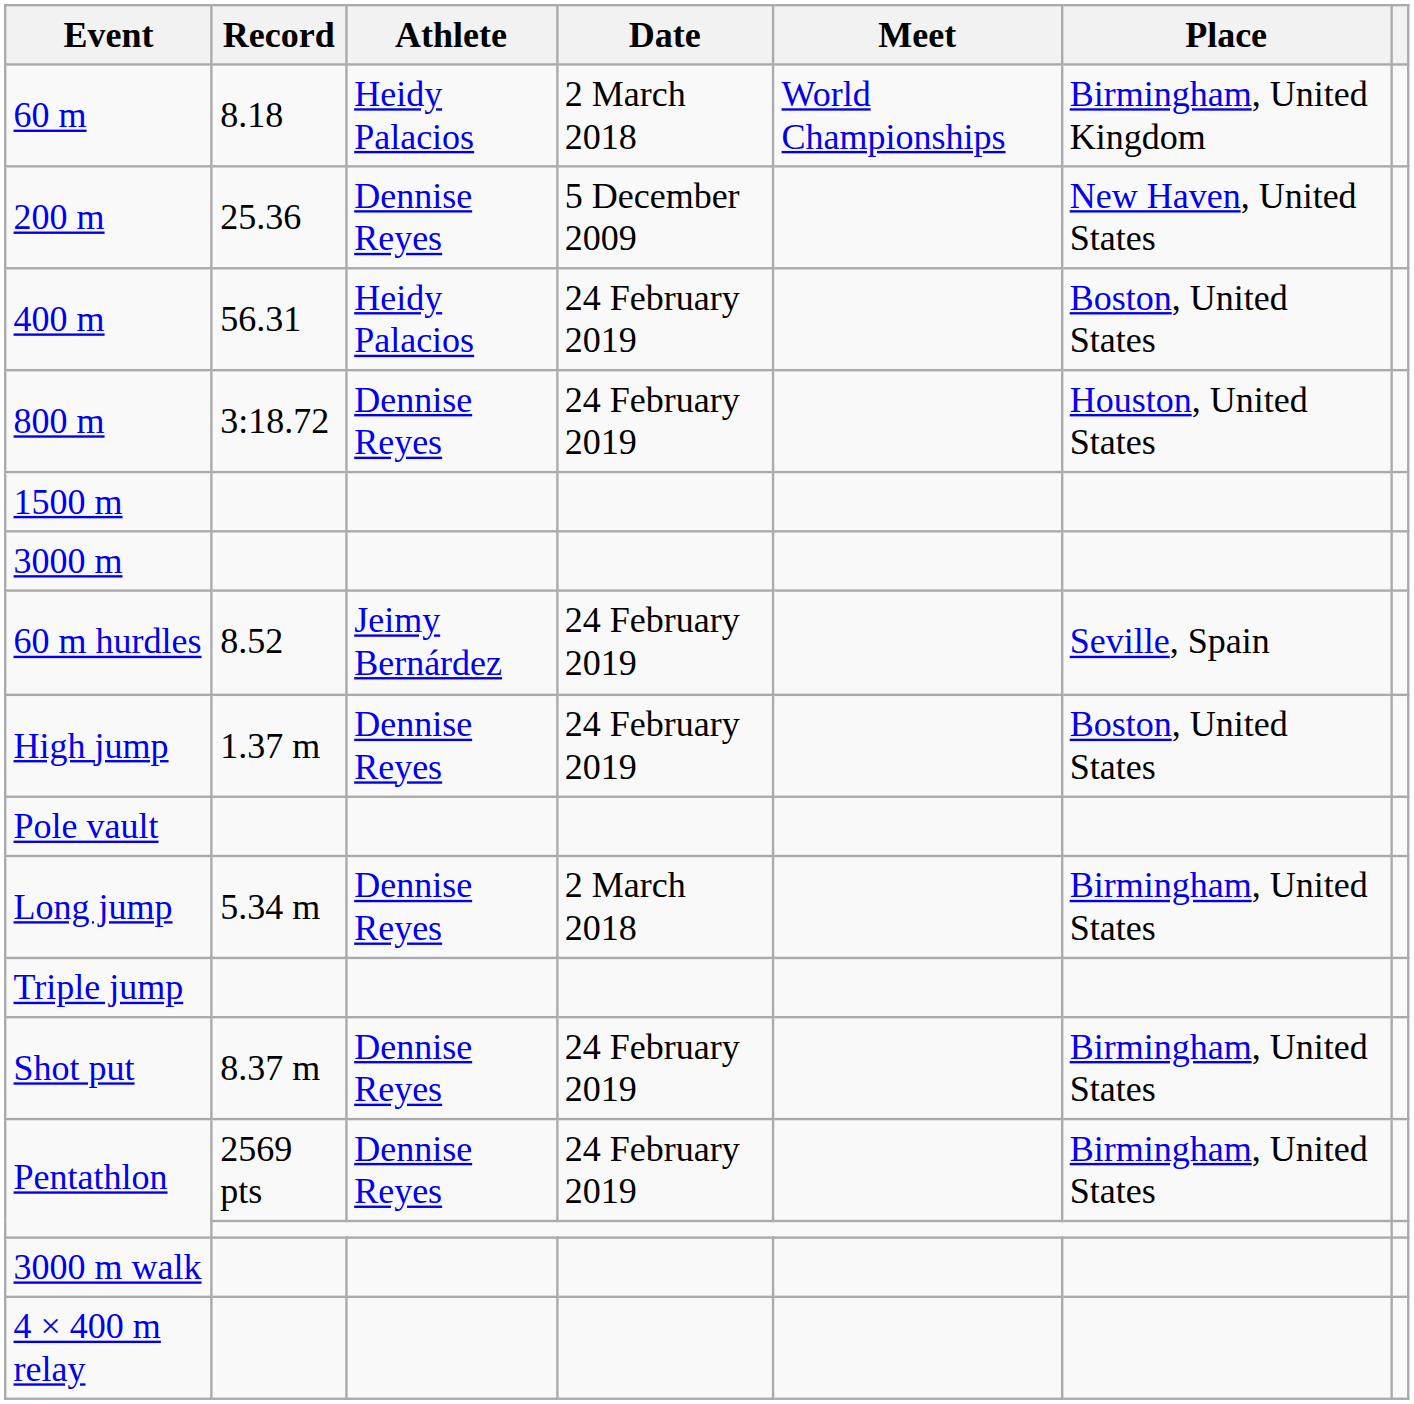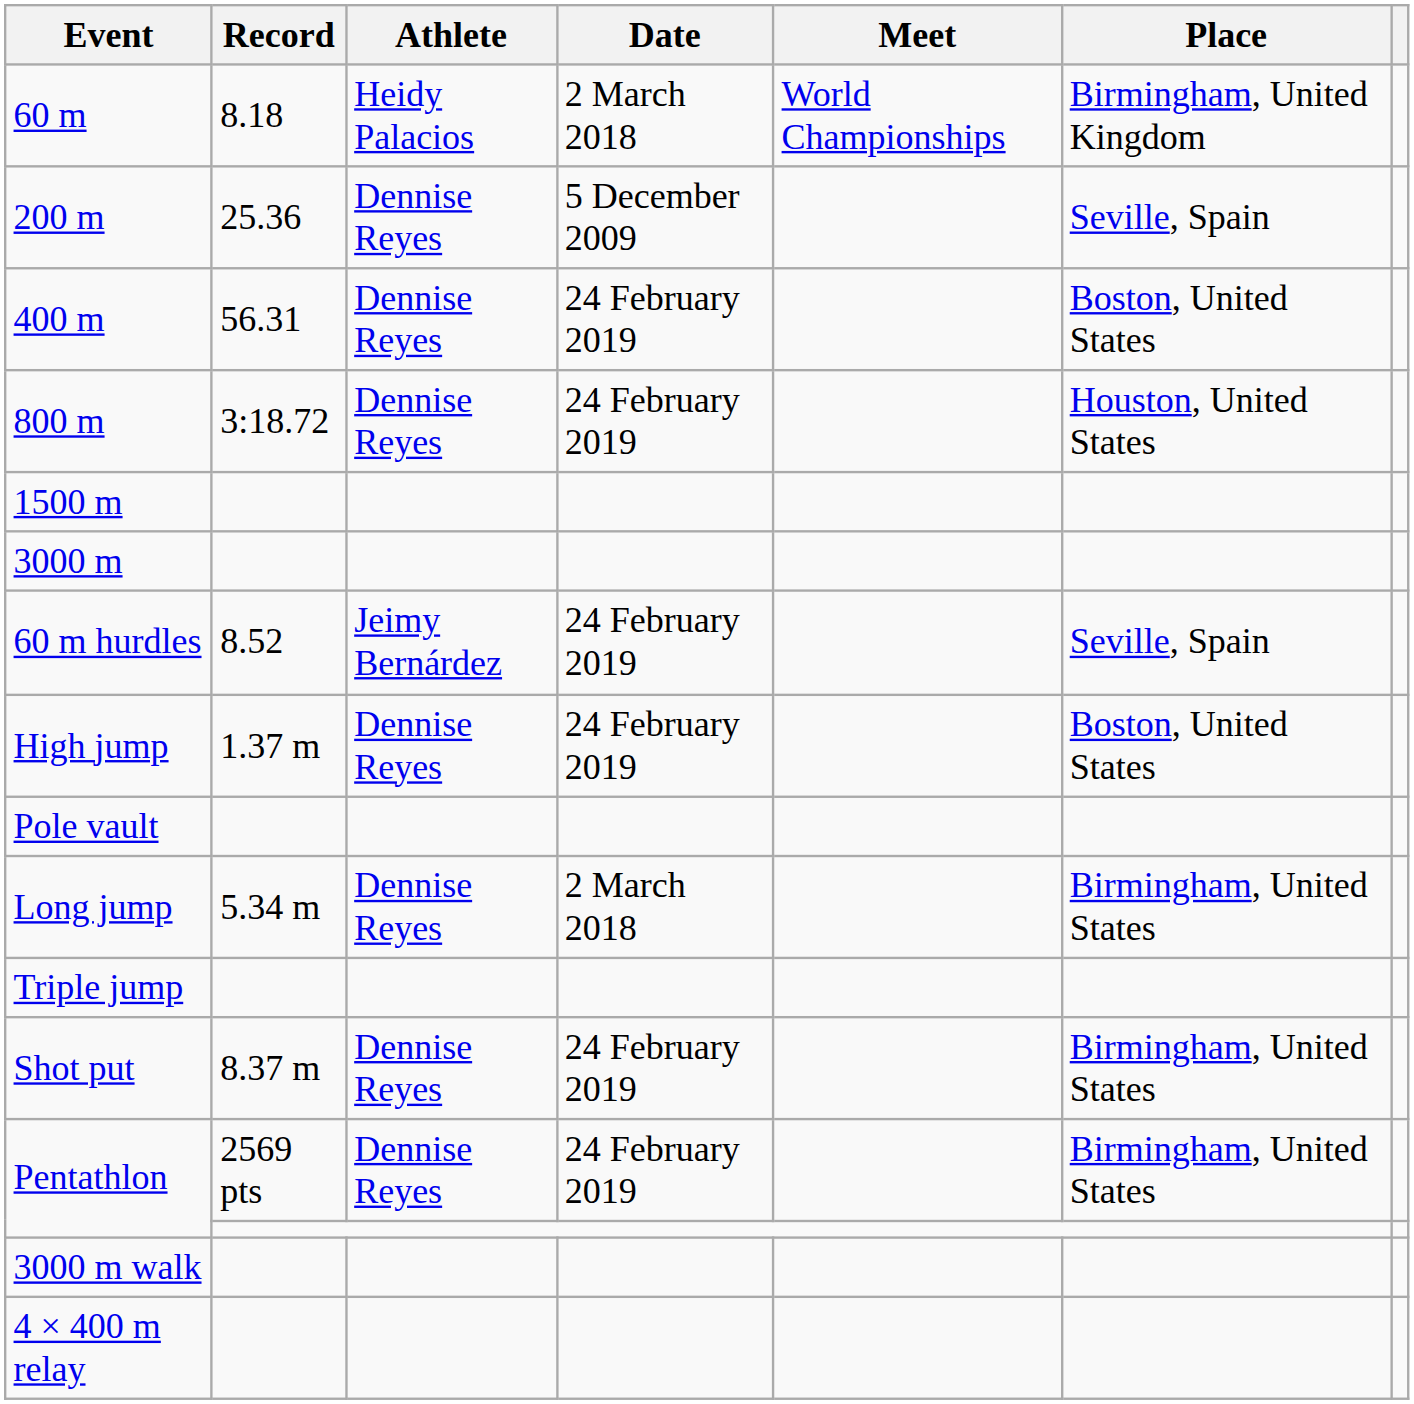200 m | Place: New Haven, United States -> Seville, Spain
400 m | Athlete: Heidy Palacios -> Dennise Reyes
